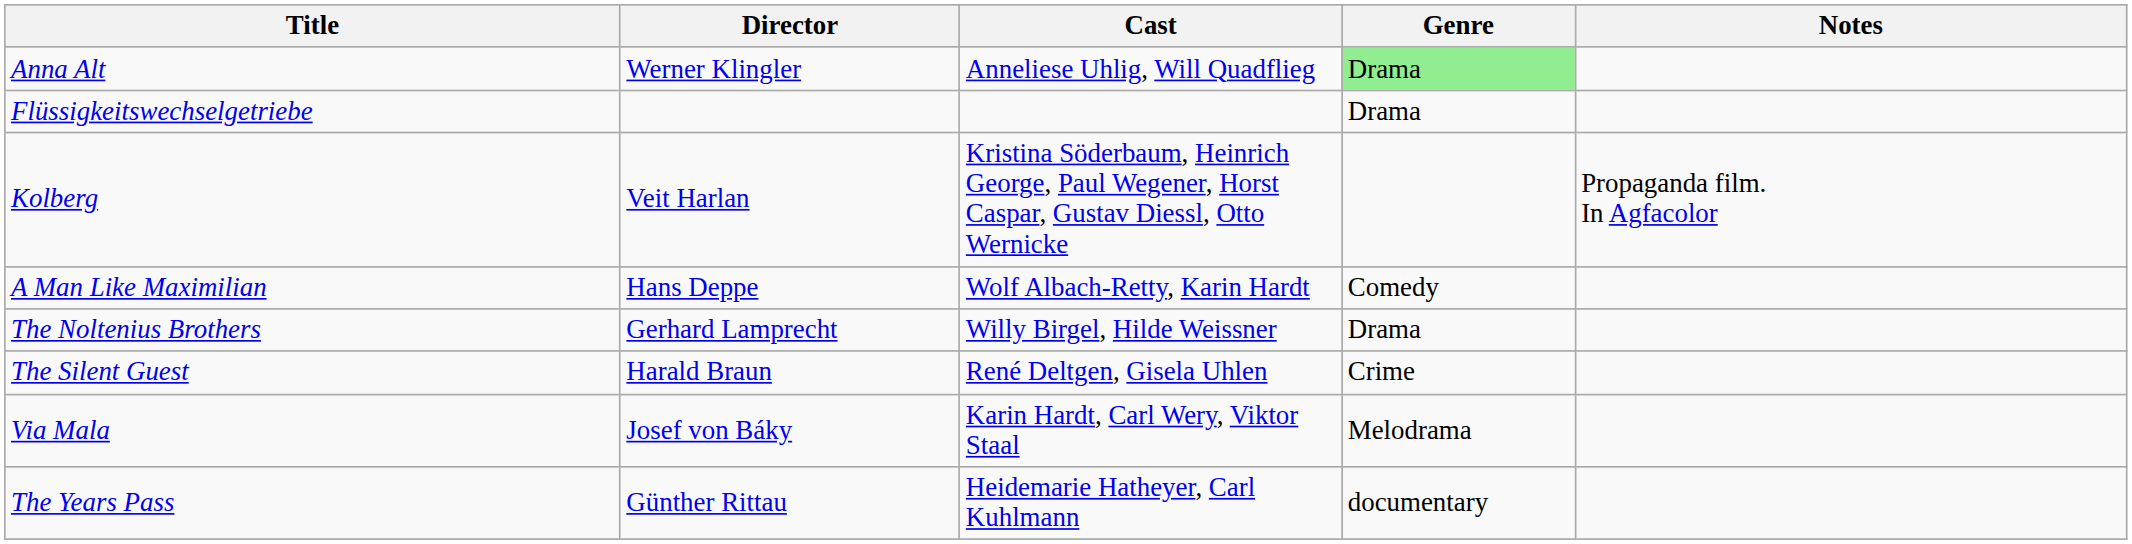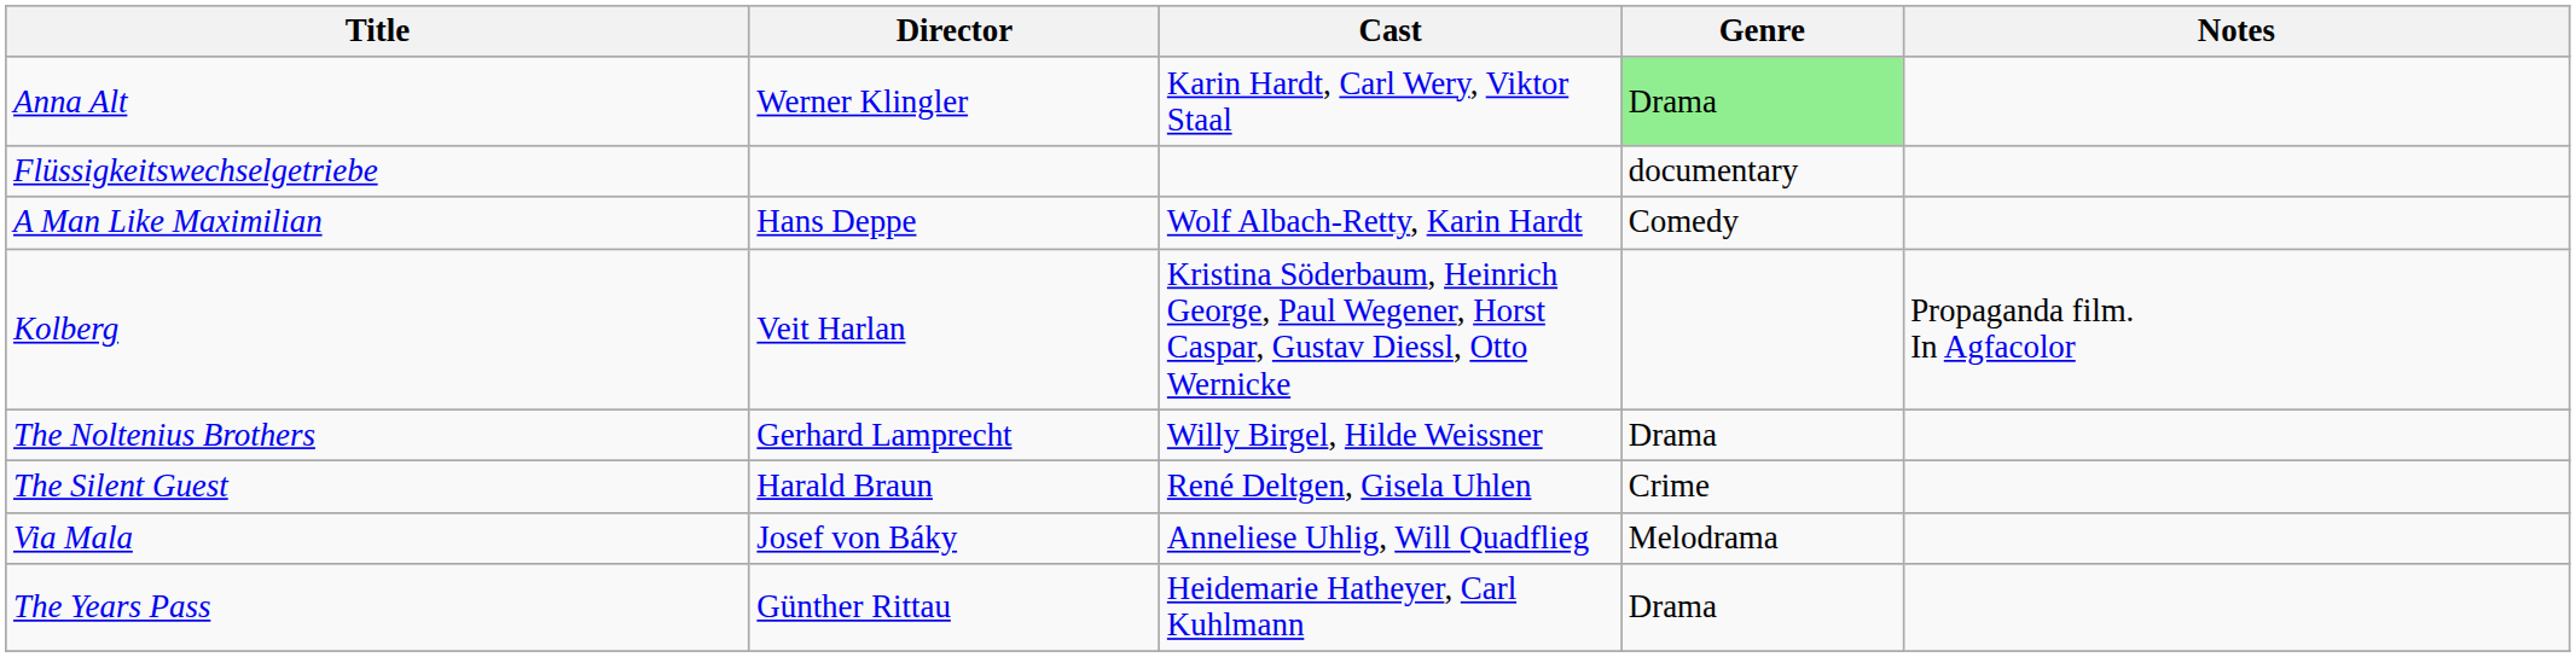Anna Alt | Cast: Anneliese Uhlig, Will Quadflieg -> Karin Hardt, Carl Wery, Viktor Staal
Flüssigkeitswechselgetriebe | Genre: Drama -> documentary
rows swapped: Kolberg <-> A Man Like Maximilian
Via Mala | Cast: Karin Hardt, Carl Wery, Viktor Staal -> Anneliese Uhlig, Will Quadflieg
The Years Pass | Genre: documentary -> Drama
